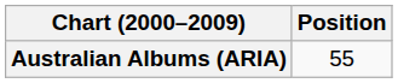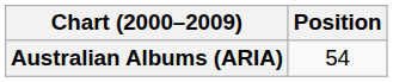Australian Albums (ARIA) | Position: 55 -> 54
